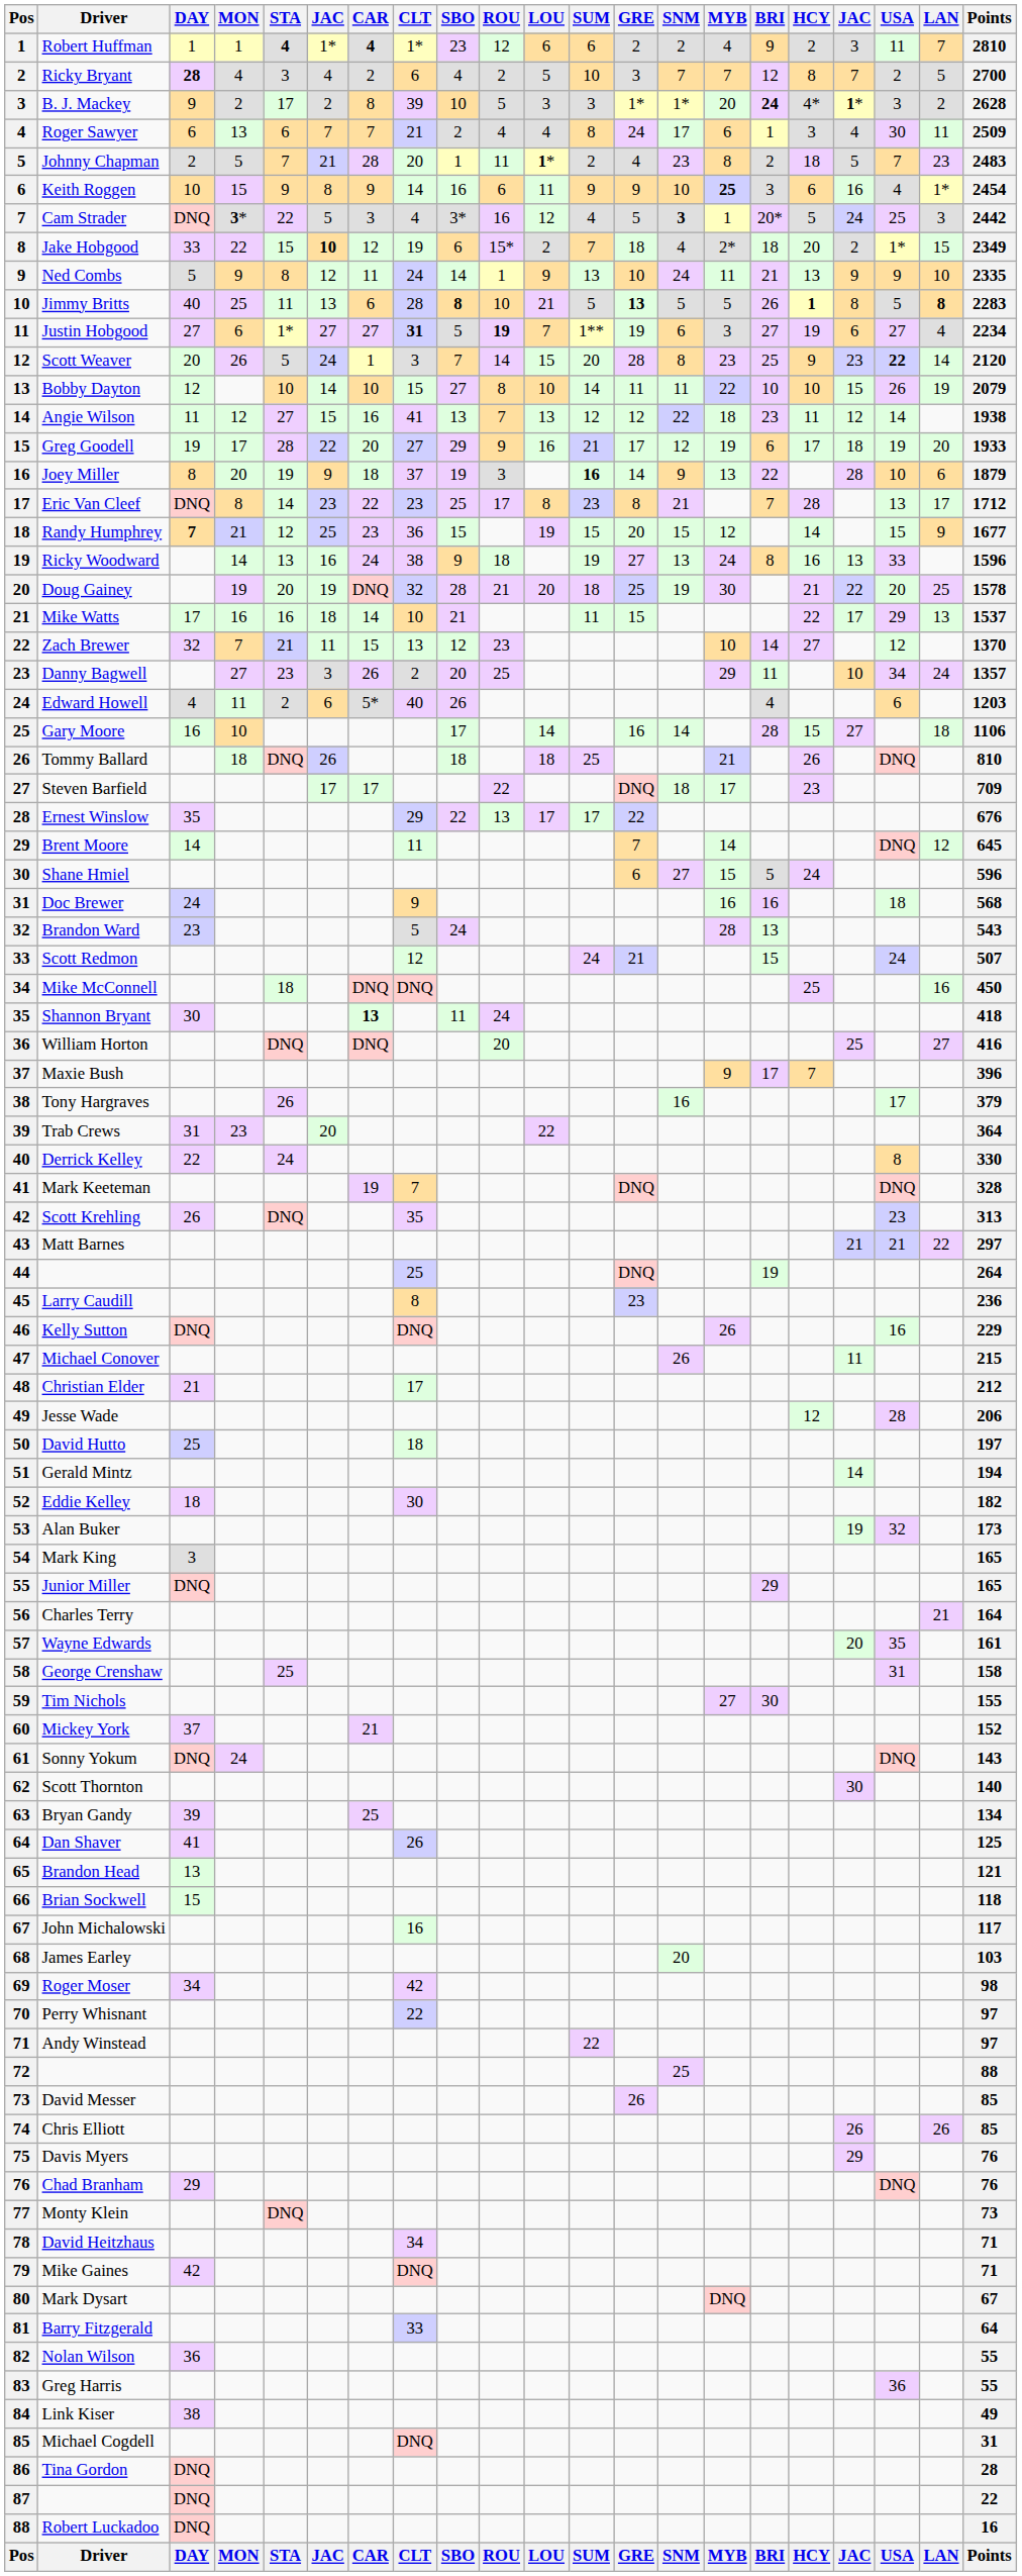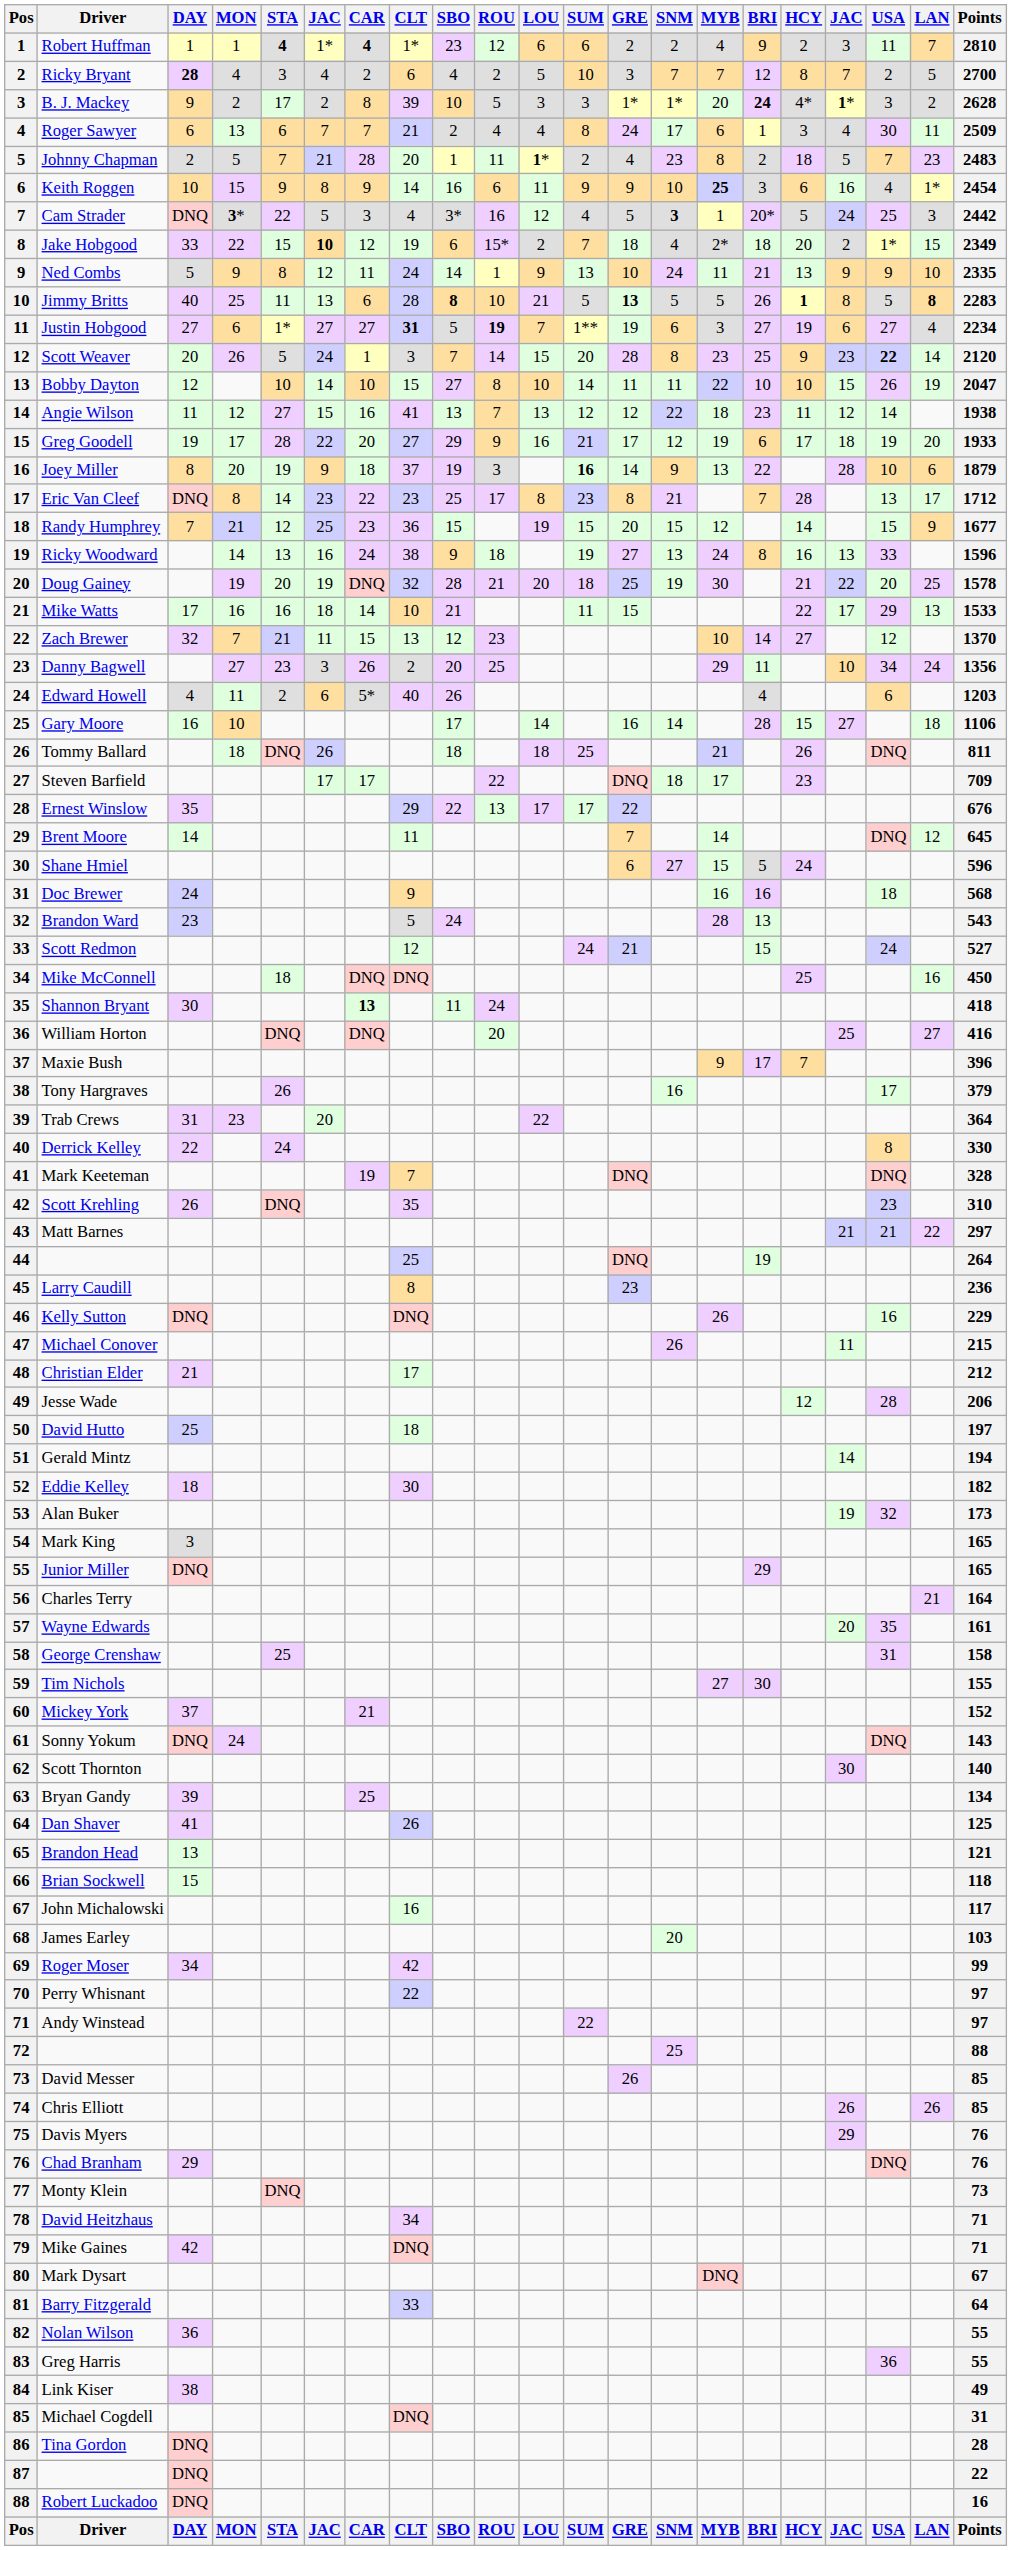Bobby Dayton | Points: 2079 -> 2047
Randy Humphrey | DAY: bold -> normal
Mike Watts | Points: 1537 -> 1533
Danny Bagwell | Points: 1357 -> 1356
Tommy Ballard | Points: 810 -> 811
Scott Redmon | Points: 507 -> 527
Scott Krehling | Points: 313 -> 310
Roger Moser | Points: 98 -> 99
